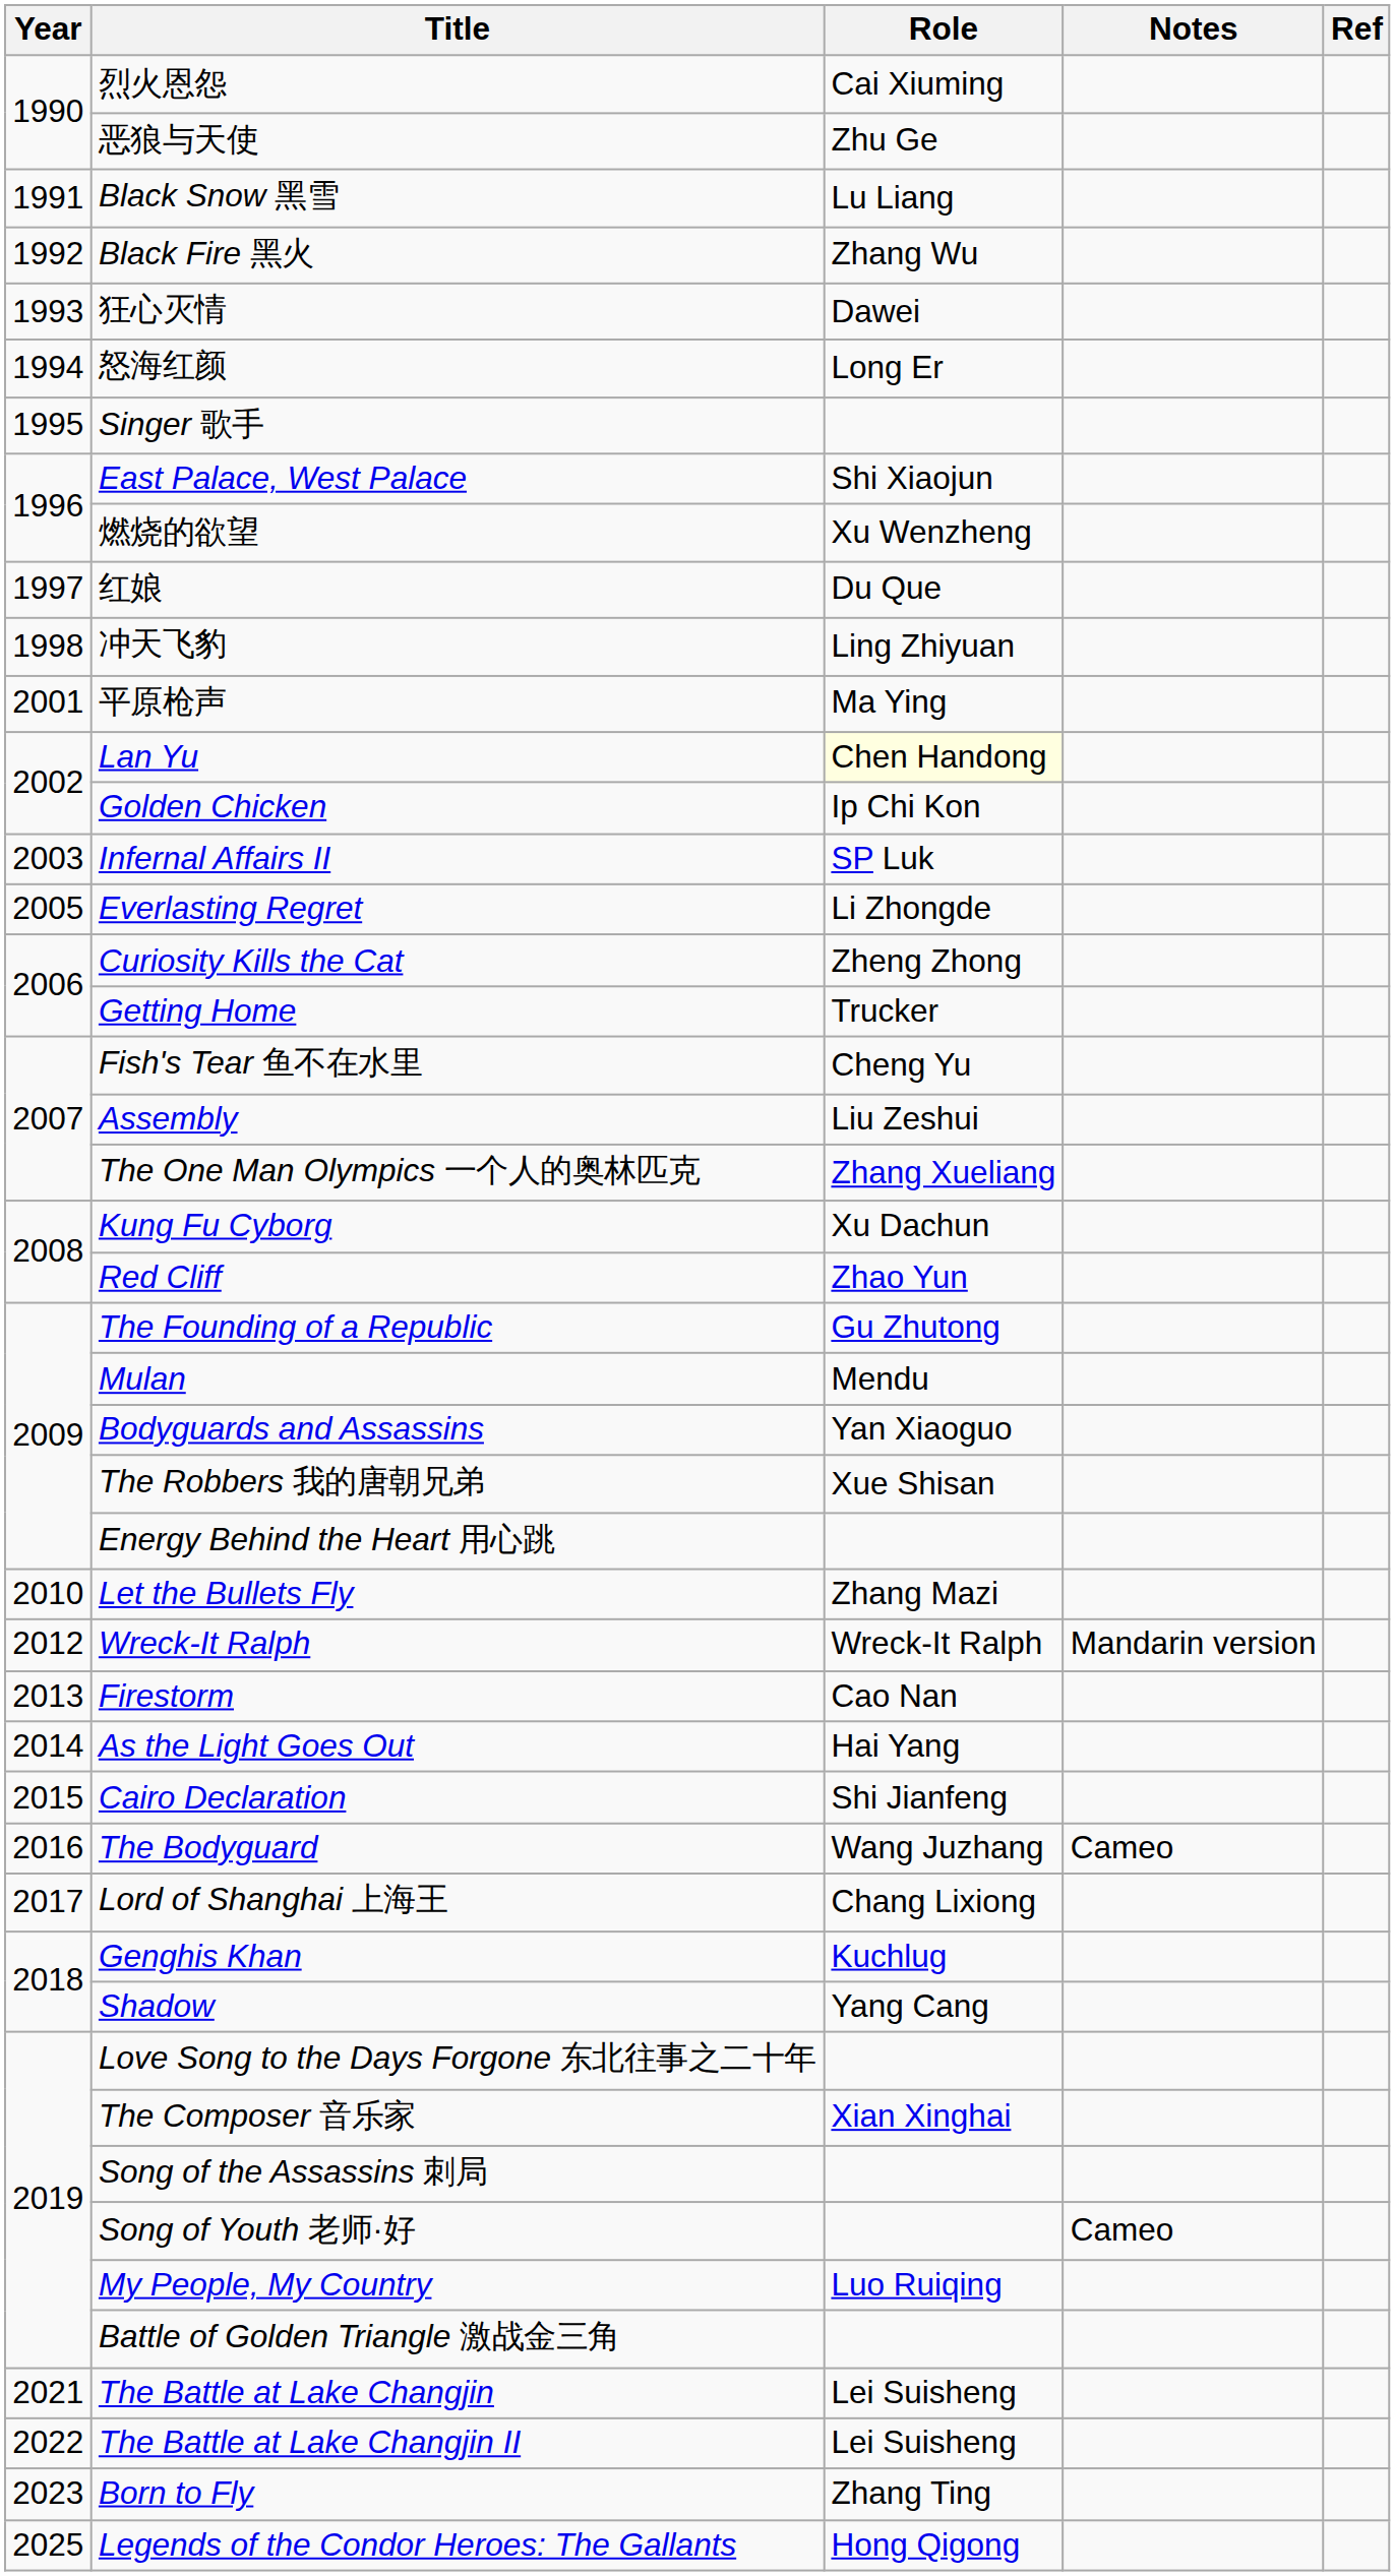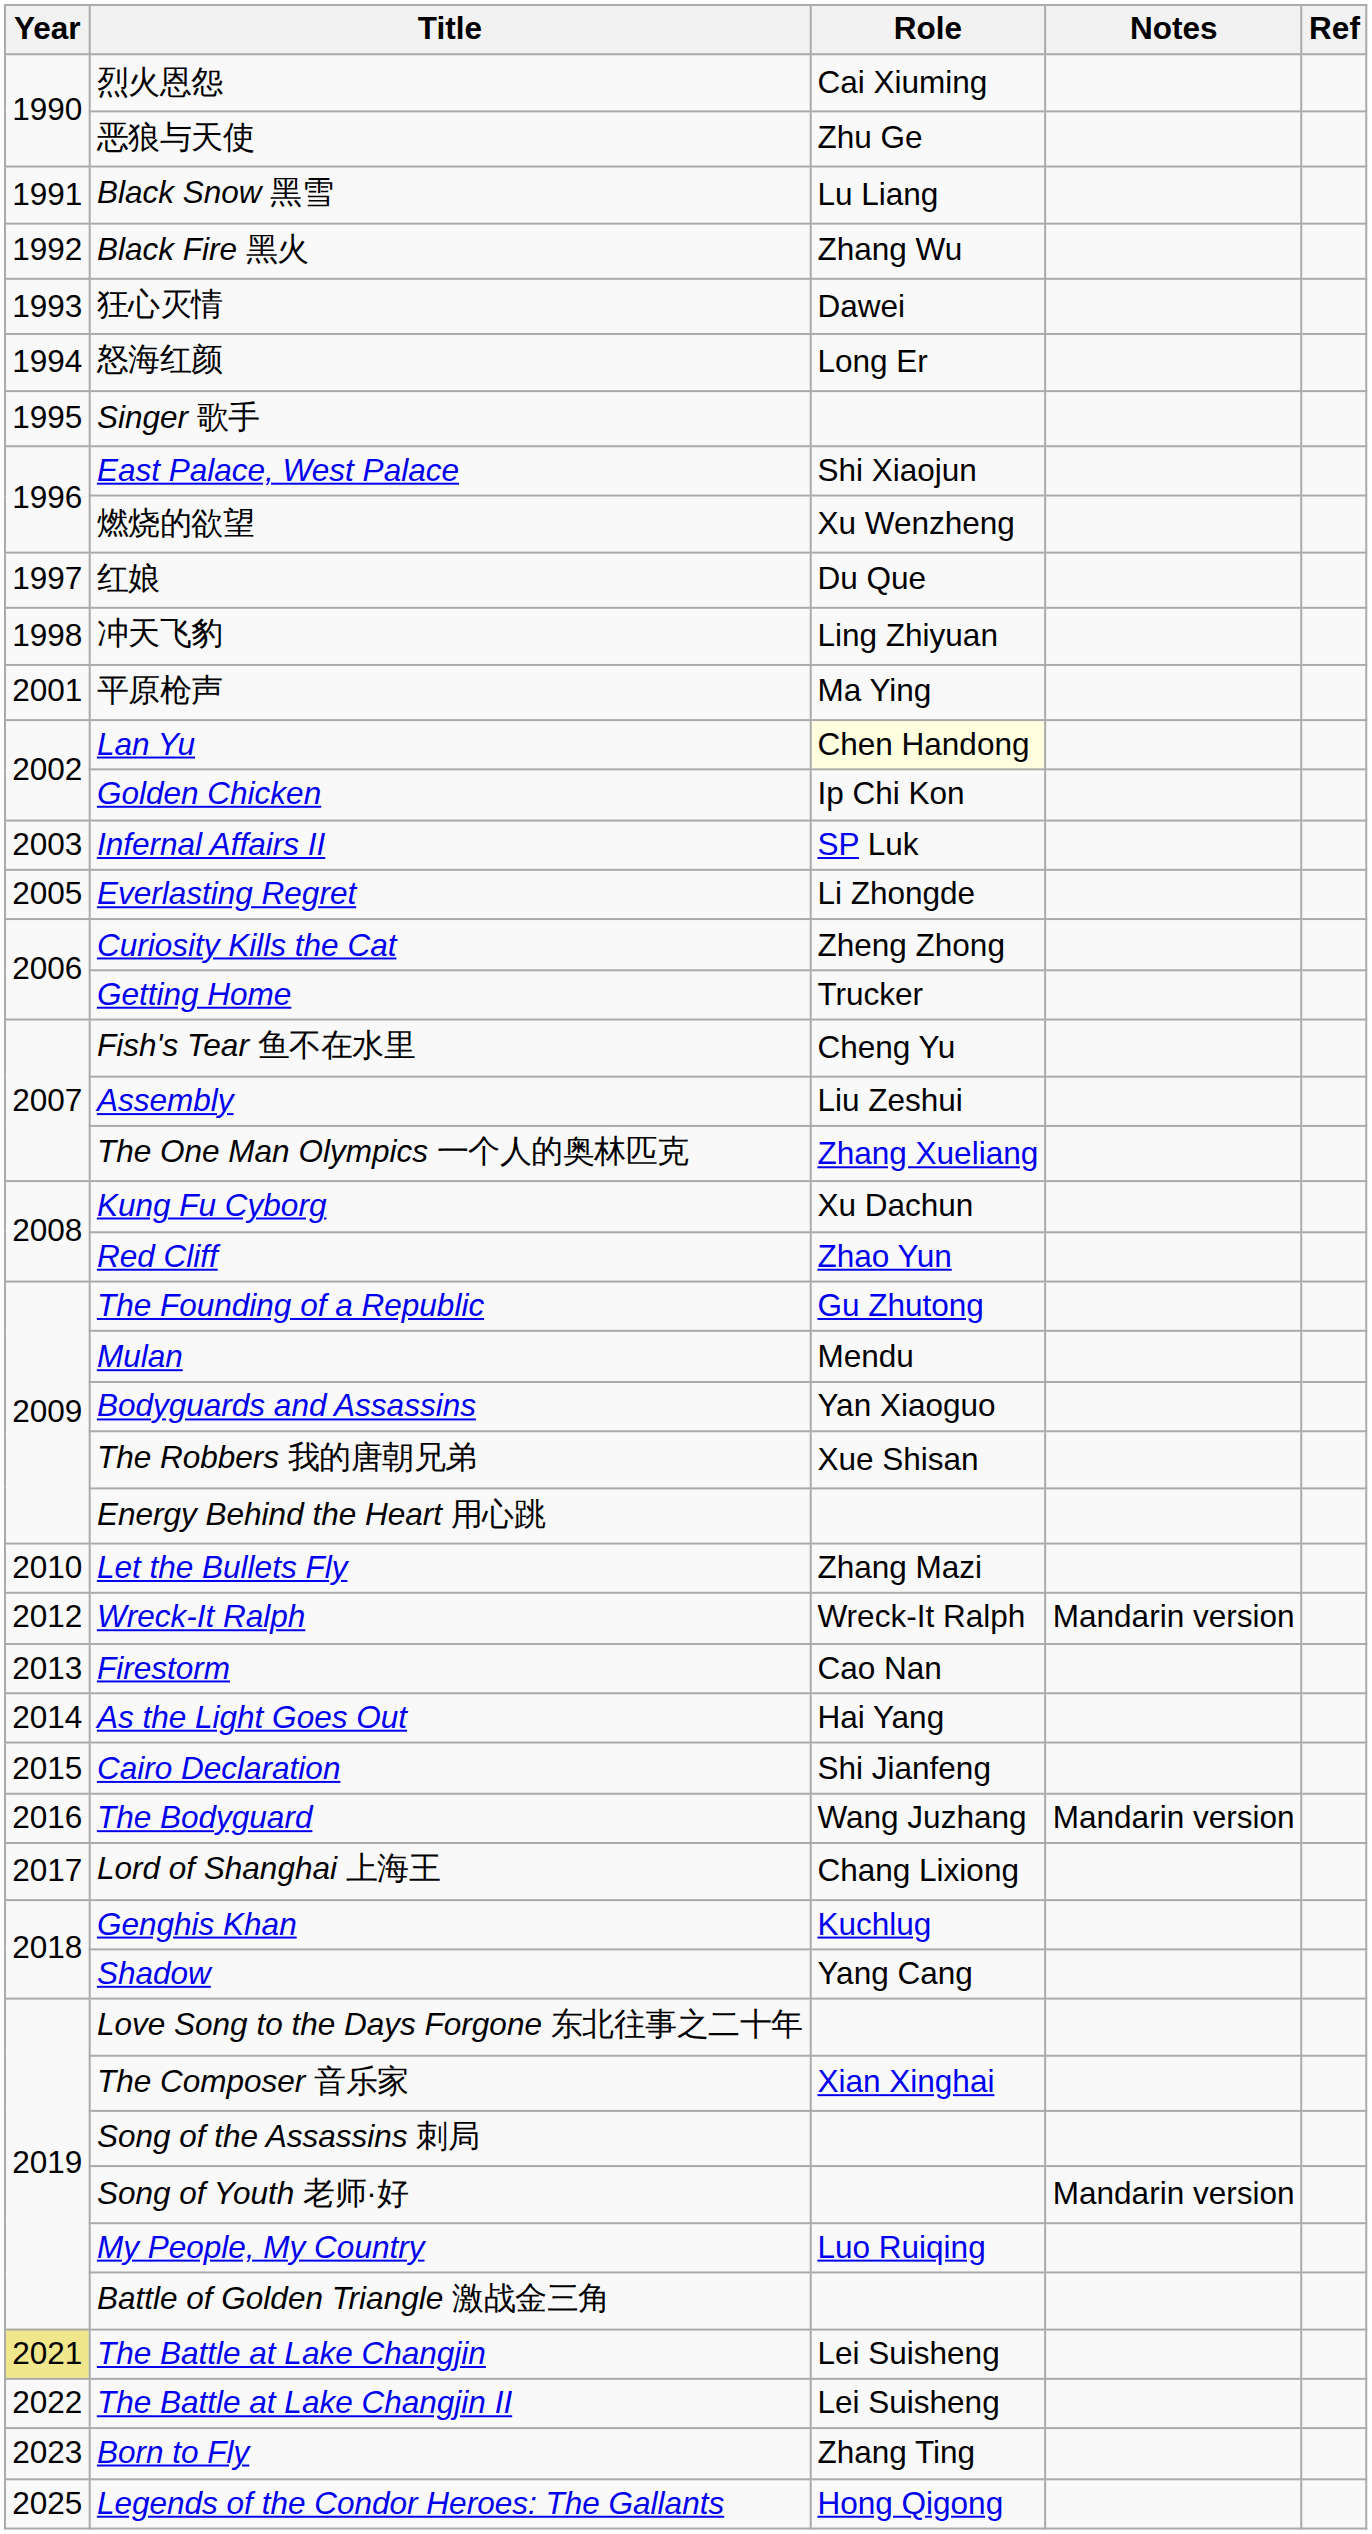The Bodyguard | Notes: Cameo -> Mandarin version
Song of Youth 老师·好 | Notes: Cameo -> Mandarin version
The Battle at Lake Changjin | Year: no background -> khaki background
